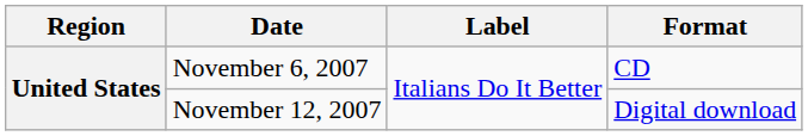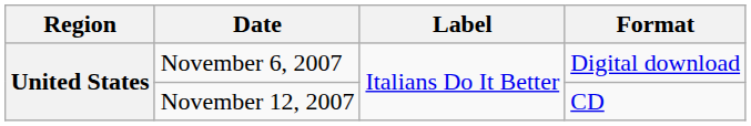November 6, 2007 | Format: CD -> Digital download
November 12, 2007 | Format: Digital download -> CD
